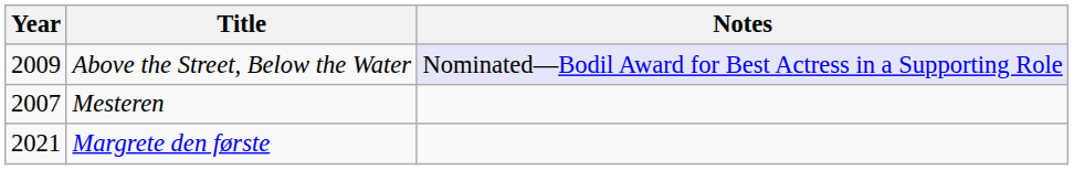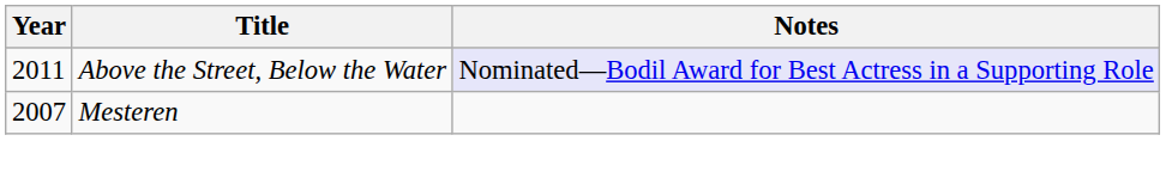Above the Street, Below the Water | Year: 2009 -> 2011
- row: 2021 | Margrete den første
